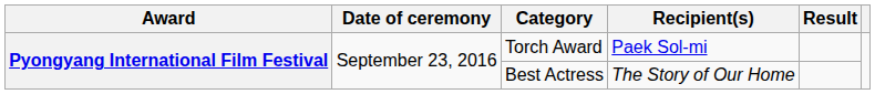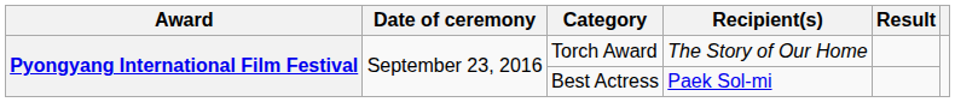Torch Award | Recipient(s): Paek Sol-mi -> The Story of Our Home
Best Actress | Recipient(s): The Story of Our Home -> Paek Sol-mi
